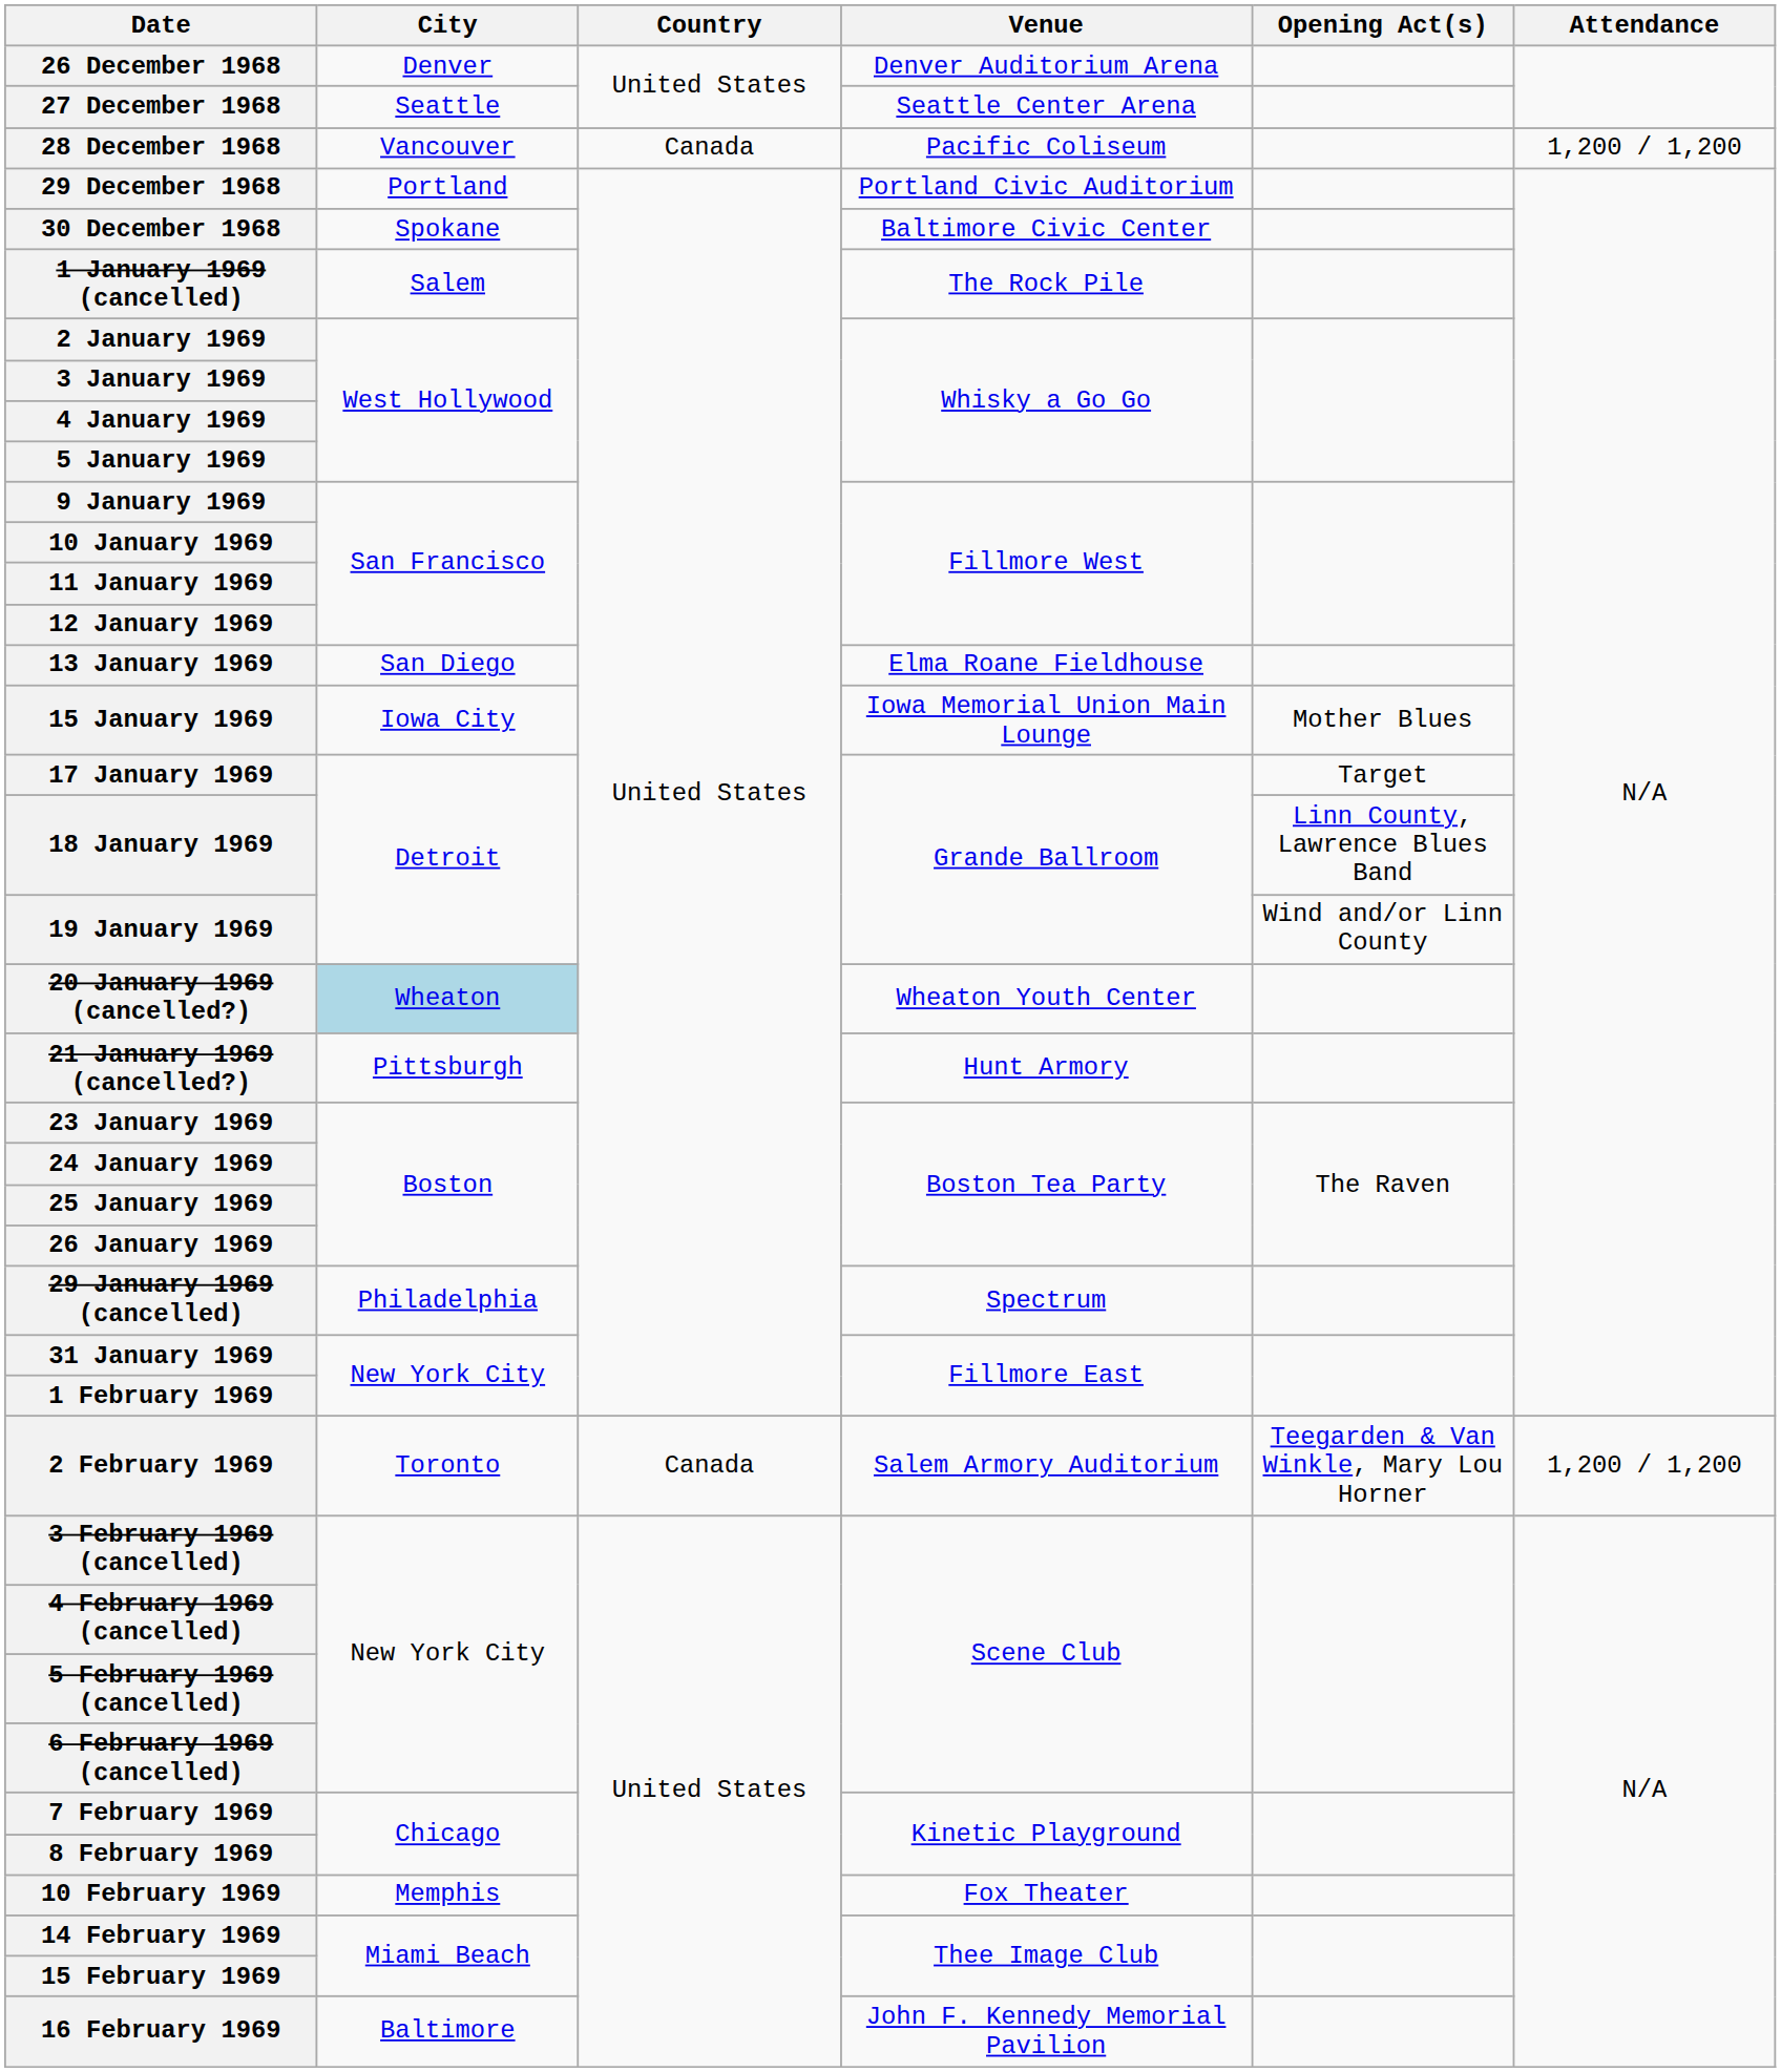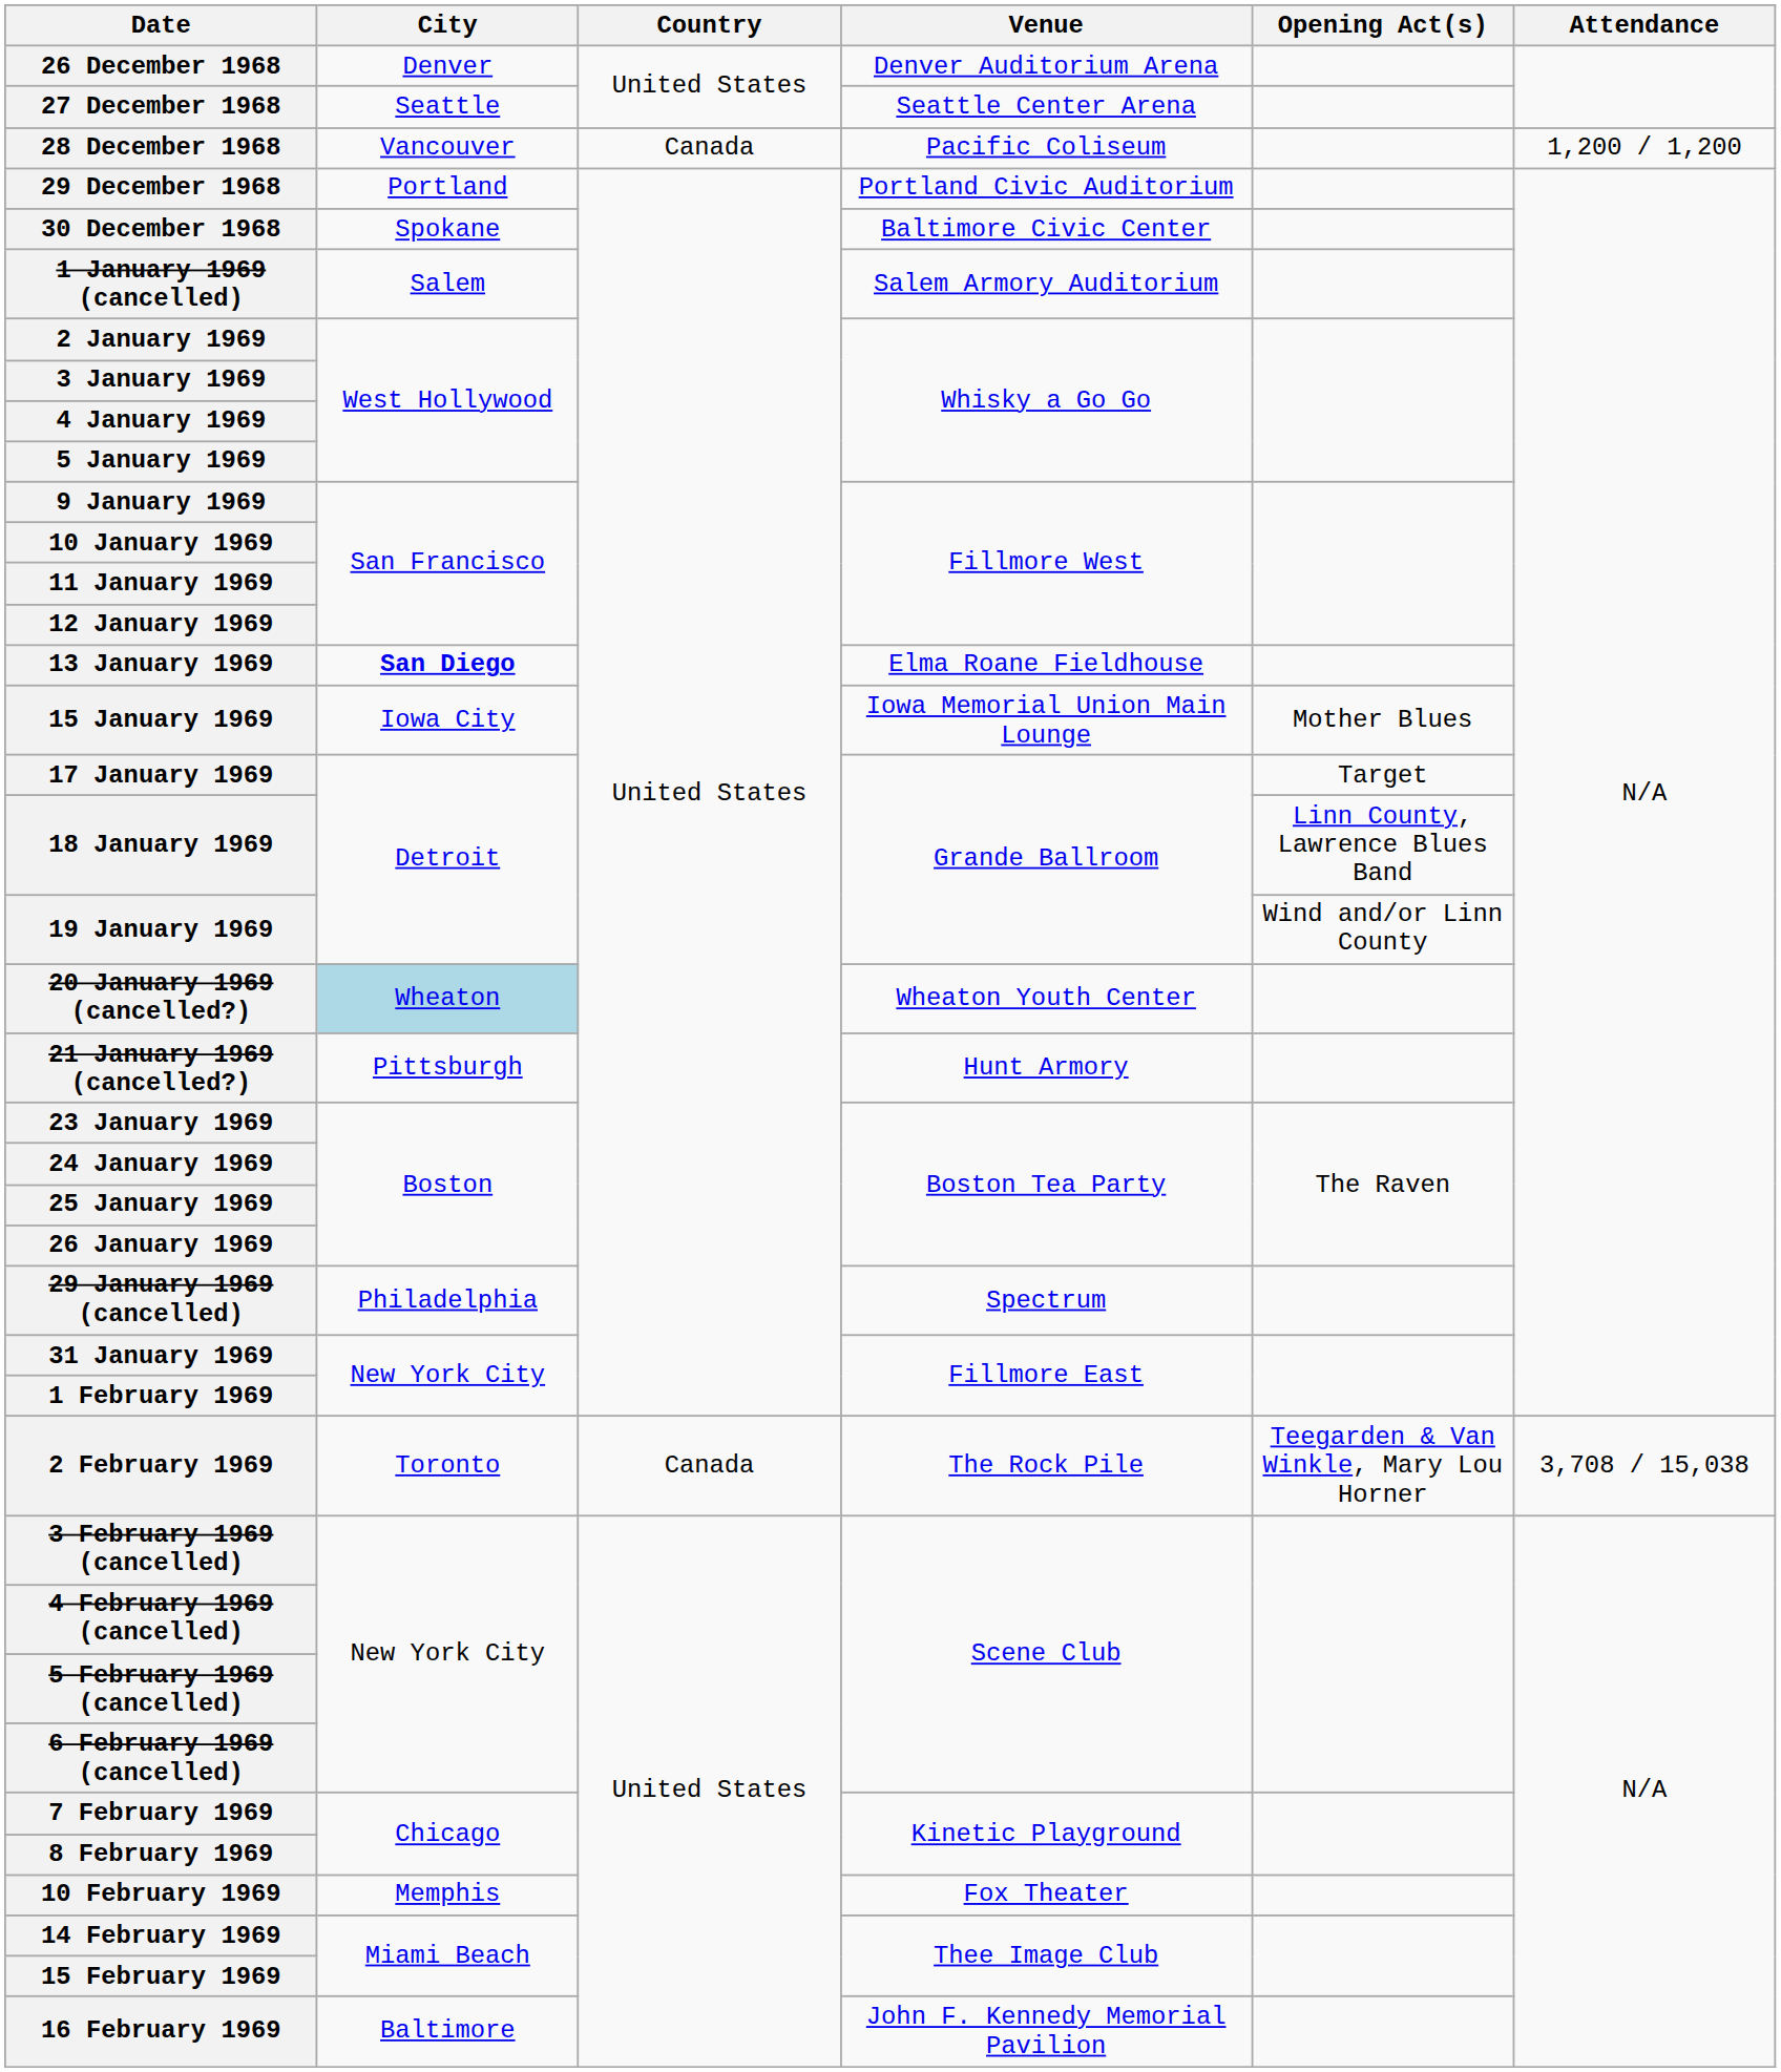1 January 1969 (cancelled) | Venue: The Rock Pile -> Salem Armory Auditorium
13 January 1969 | City: normal -> bold
2 February 1969 | Venue: Salem Armory Auditorium -> The Rock Pile
2 February 1969 | Attendance: 1,200 / 1,200 -> 3,708 / 15,038
